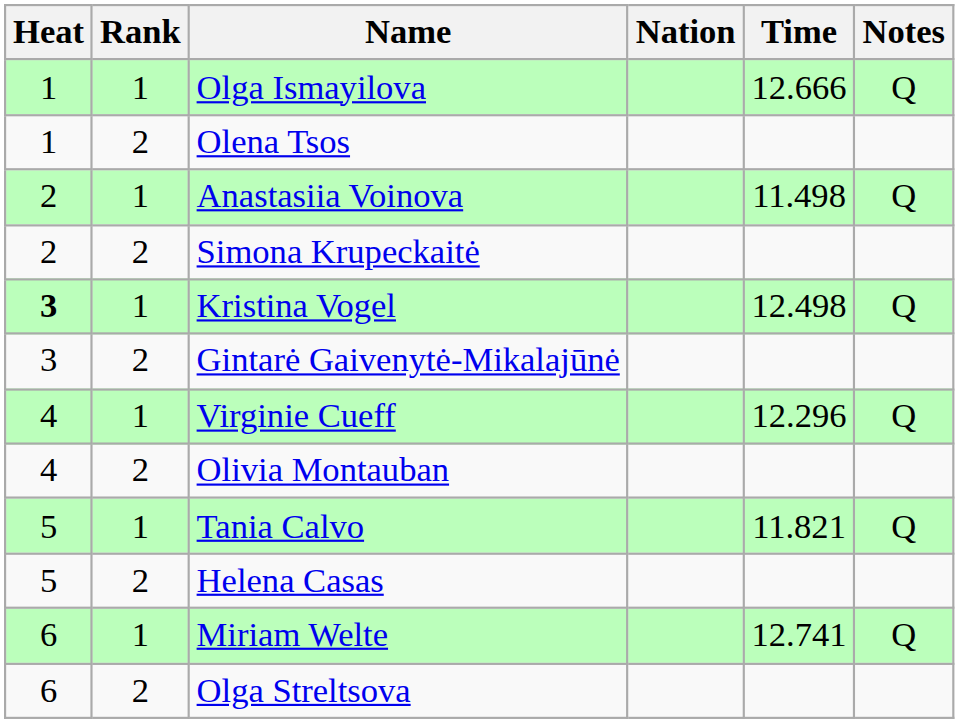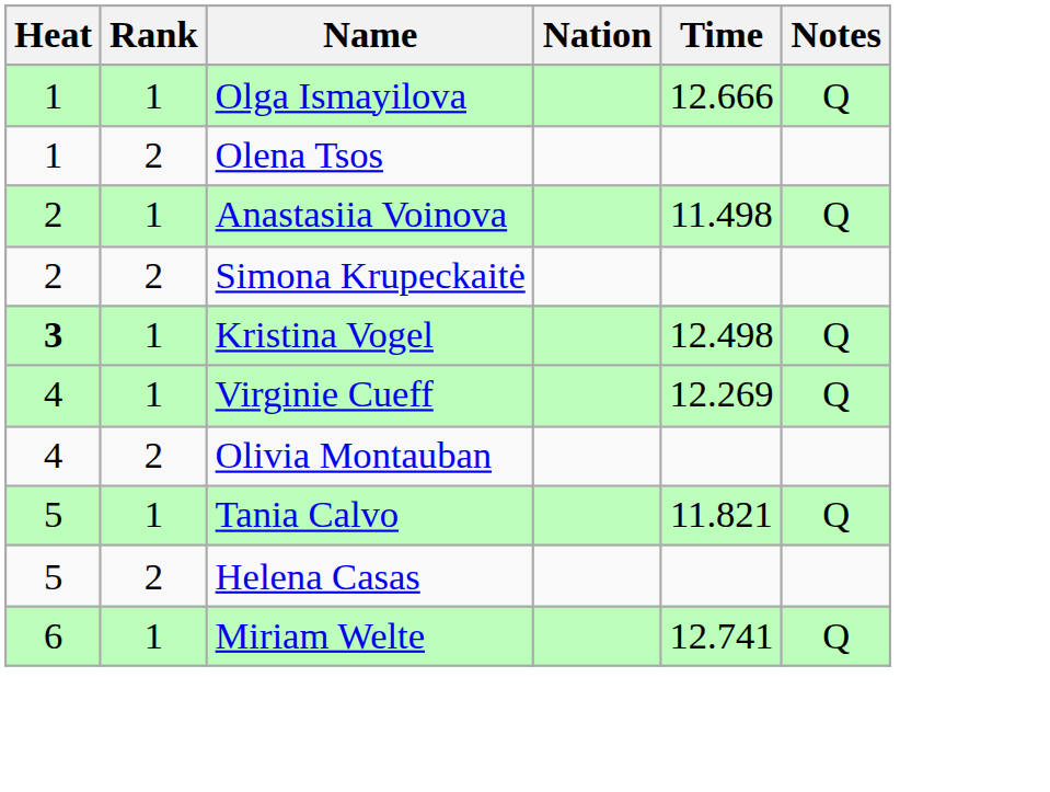- row: 3 | 2 | Gintarė Gaivenytė-Mikalajūnė
Virginie Cueff | Time: 12.296 -> 12.269
- row: 6 | 2 | Olga Streltsova
